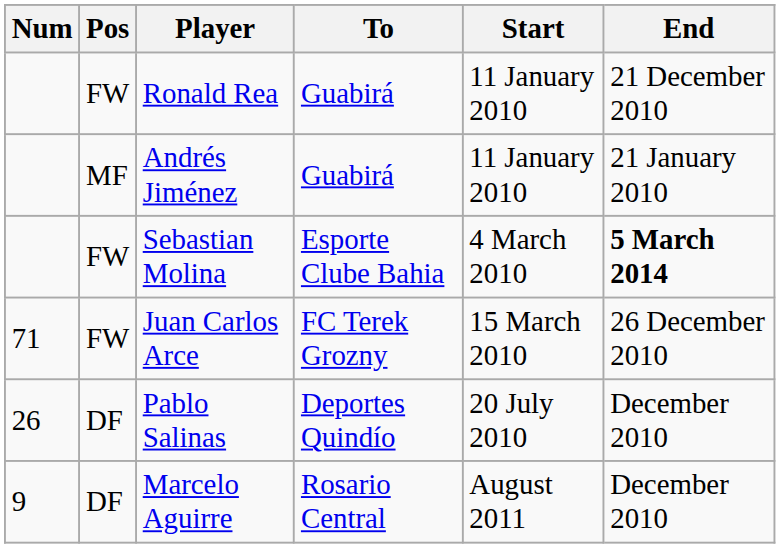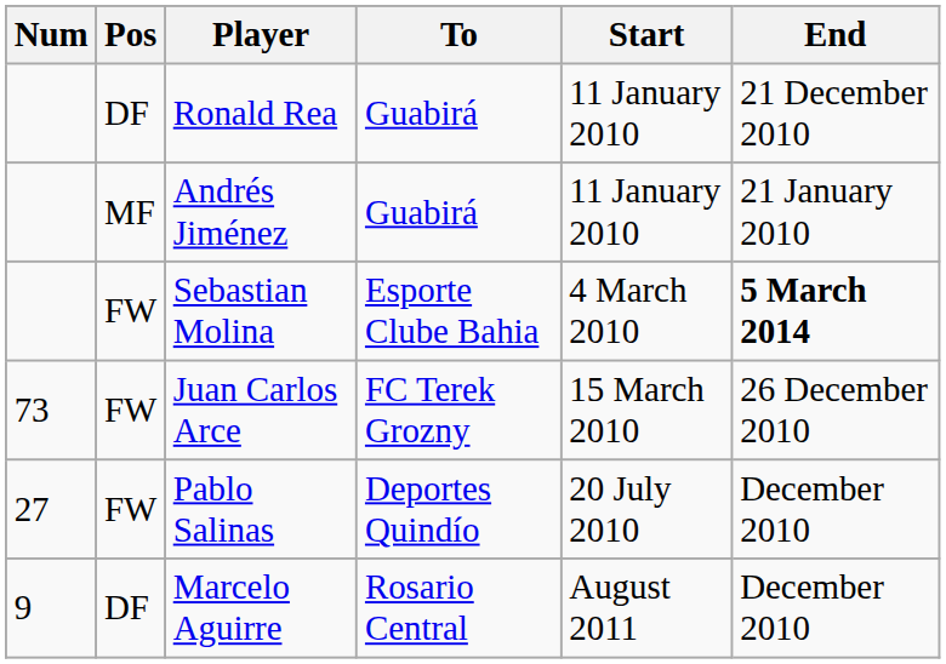Ronald Rea | Pos: FW -> DF
Juan Carlos Arce | Num: 71 -> 73
Pablo Salinas | Num: 26 -> 27
Pablo Salinas | Pos: DF -> FW
